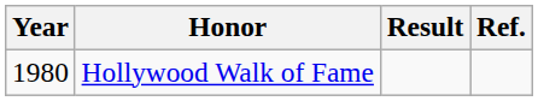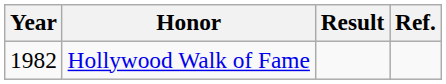Hollywood Walk of Fame | Year: 1980 -> 1982
